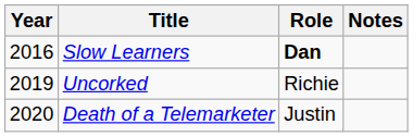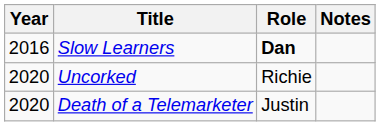Uncorked | Year: 2019 -> 2020
